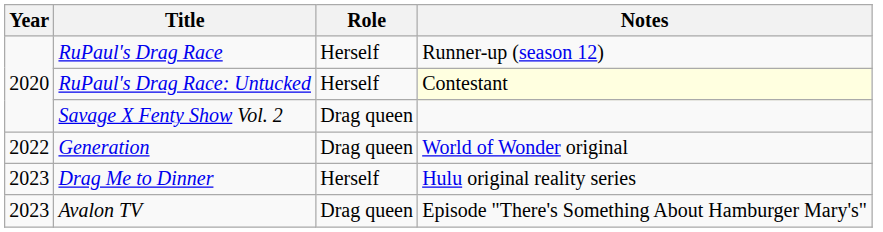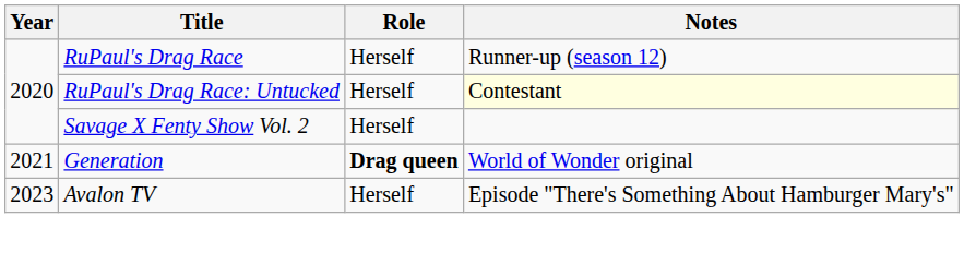Savage X Fenty Show Vol. 2 | Role: Drag queen -> Herself
Generation | Year: 2022 -> 2021
Generation | Role: normal -> bold
- row: 2023 | Drag Me to Dinner | Herself | Hulu original reality series
Avalon TV | Role: Drag queen -> Herself
